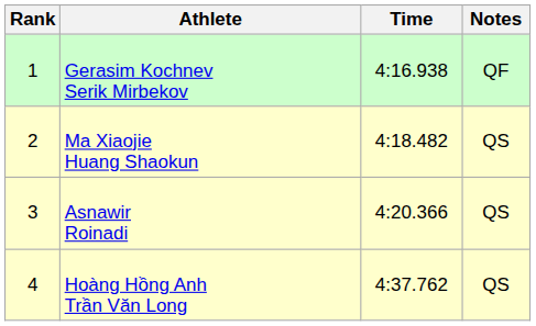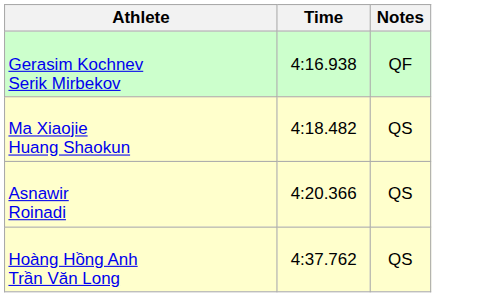- column: Rank | 1 | 2 | 3 | 4
